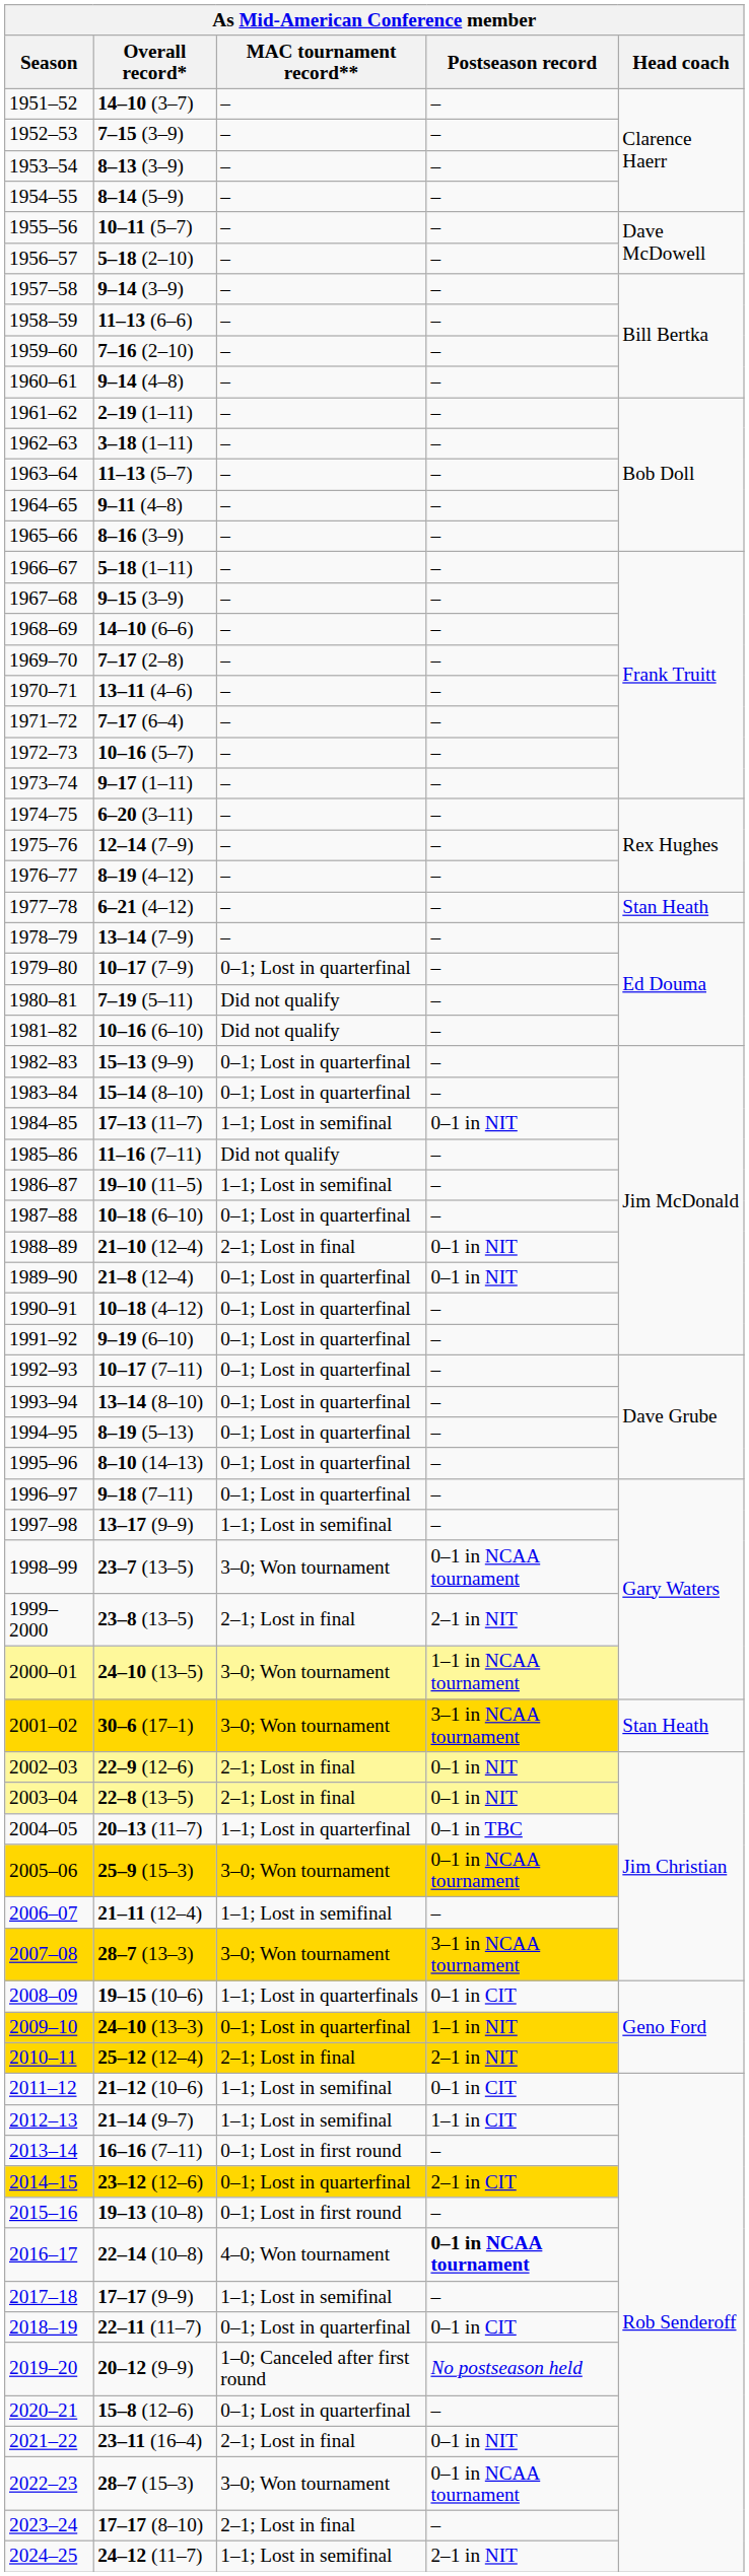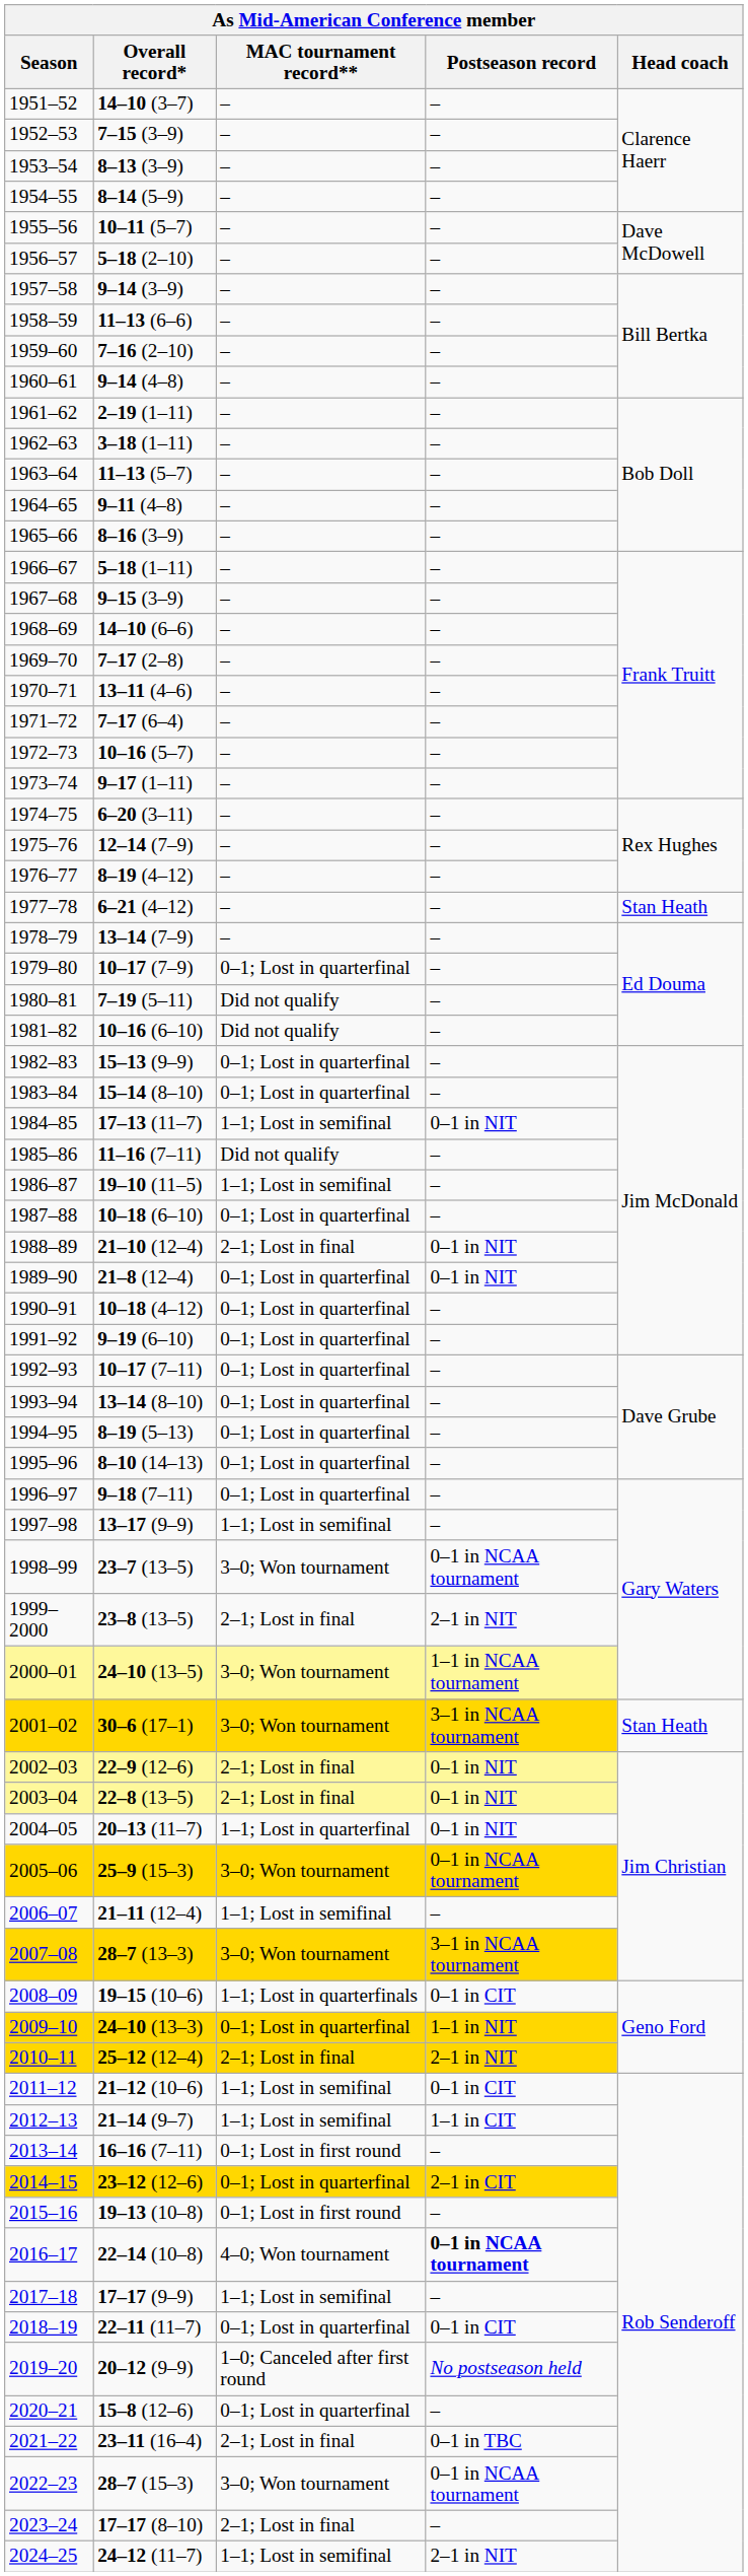2004–05 | Postseason record: 0–1 in TBC -> 0–1 in NIT
2021–22 | Postseason record: 0–1 in NIT -> 0–1 in TBC
